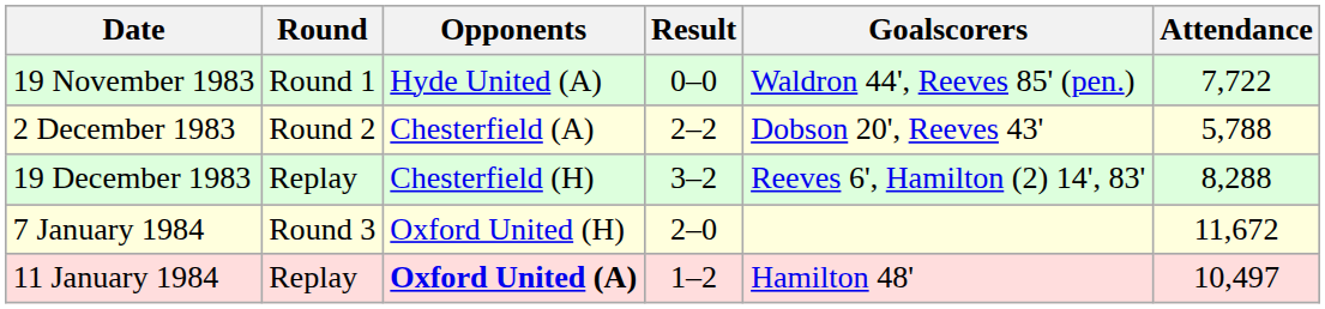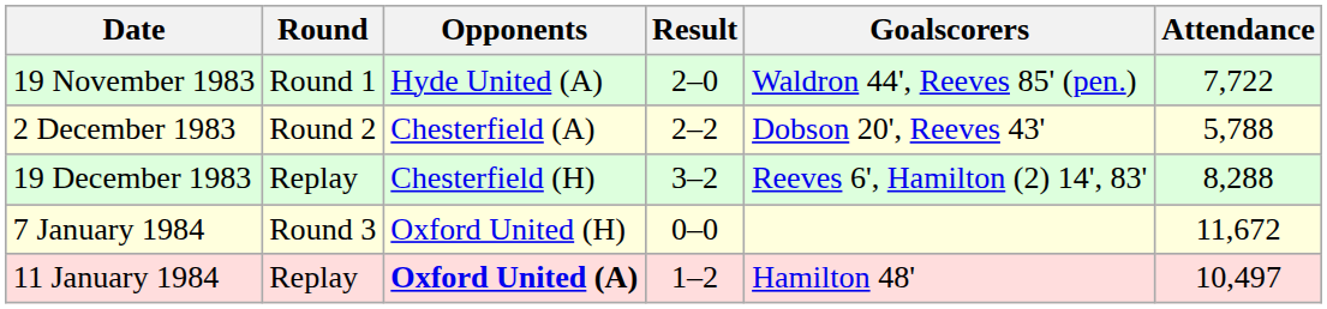19 November 1983 | Result: 0–0 -> 2–0
7 January 1984 | Result: 2–0 -> 0–0
